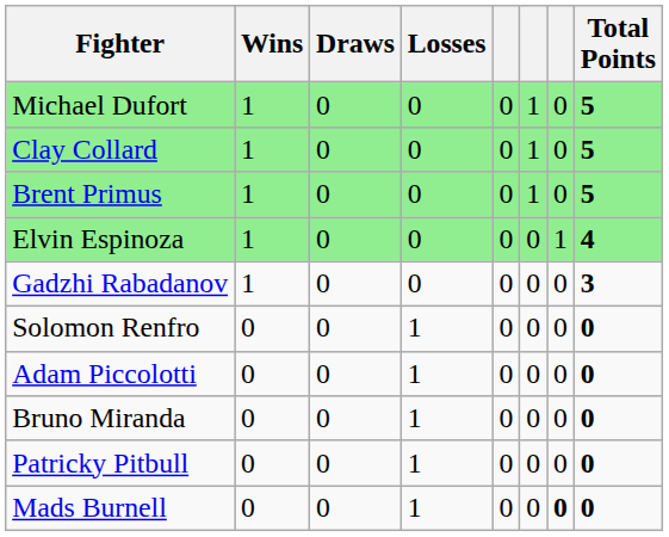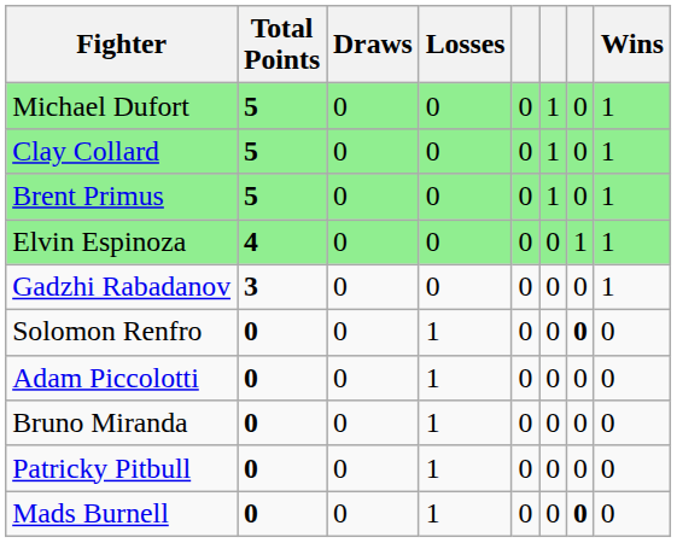columns swapped: Wins <-> Total Points
Solomon Renfro | column 7: normal -> bold
